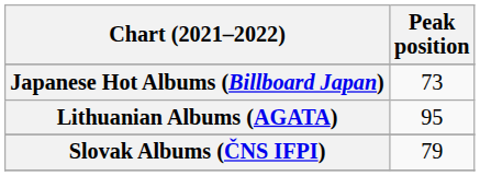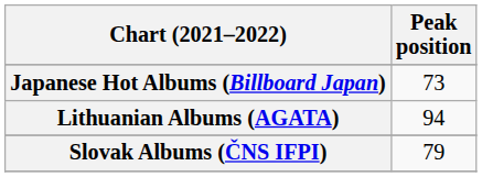Lithuanian Albums (AGATA) | Peak position: 95 -> 94
